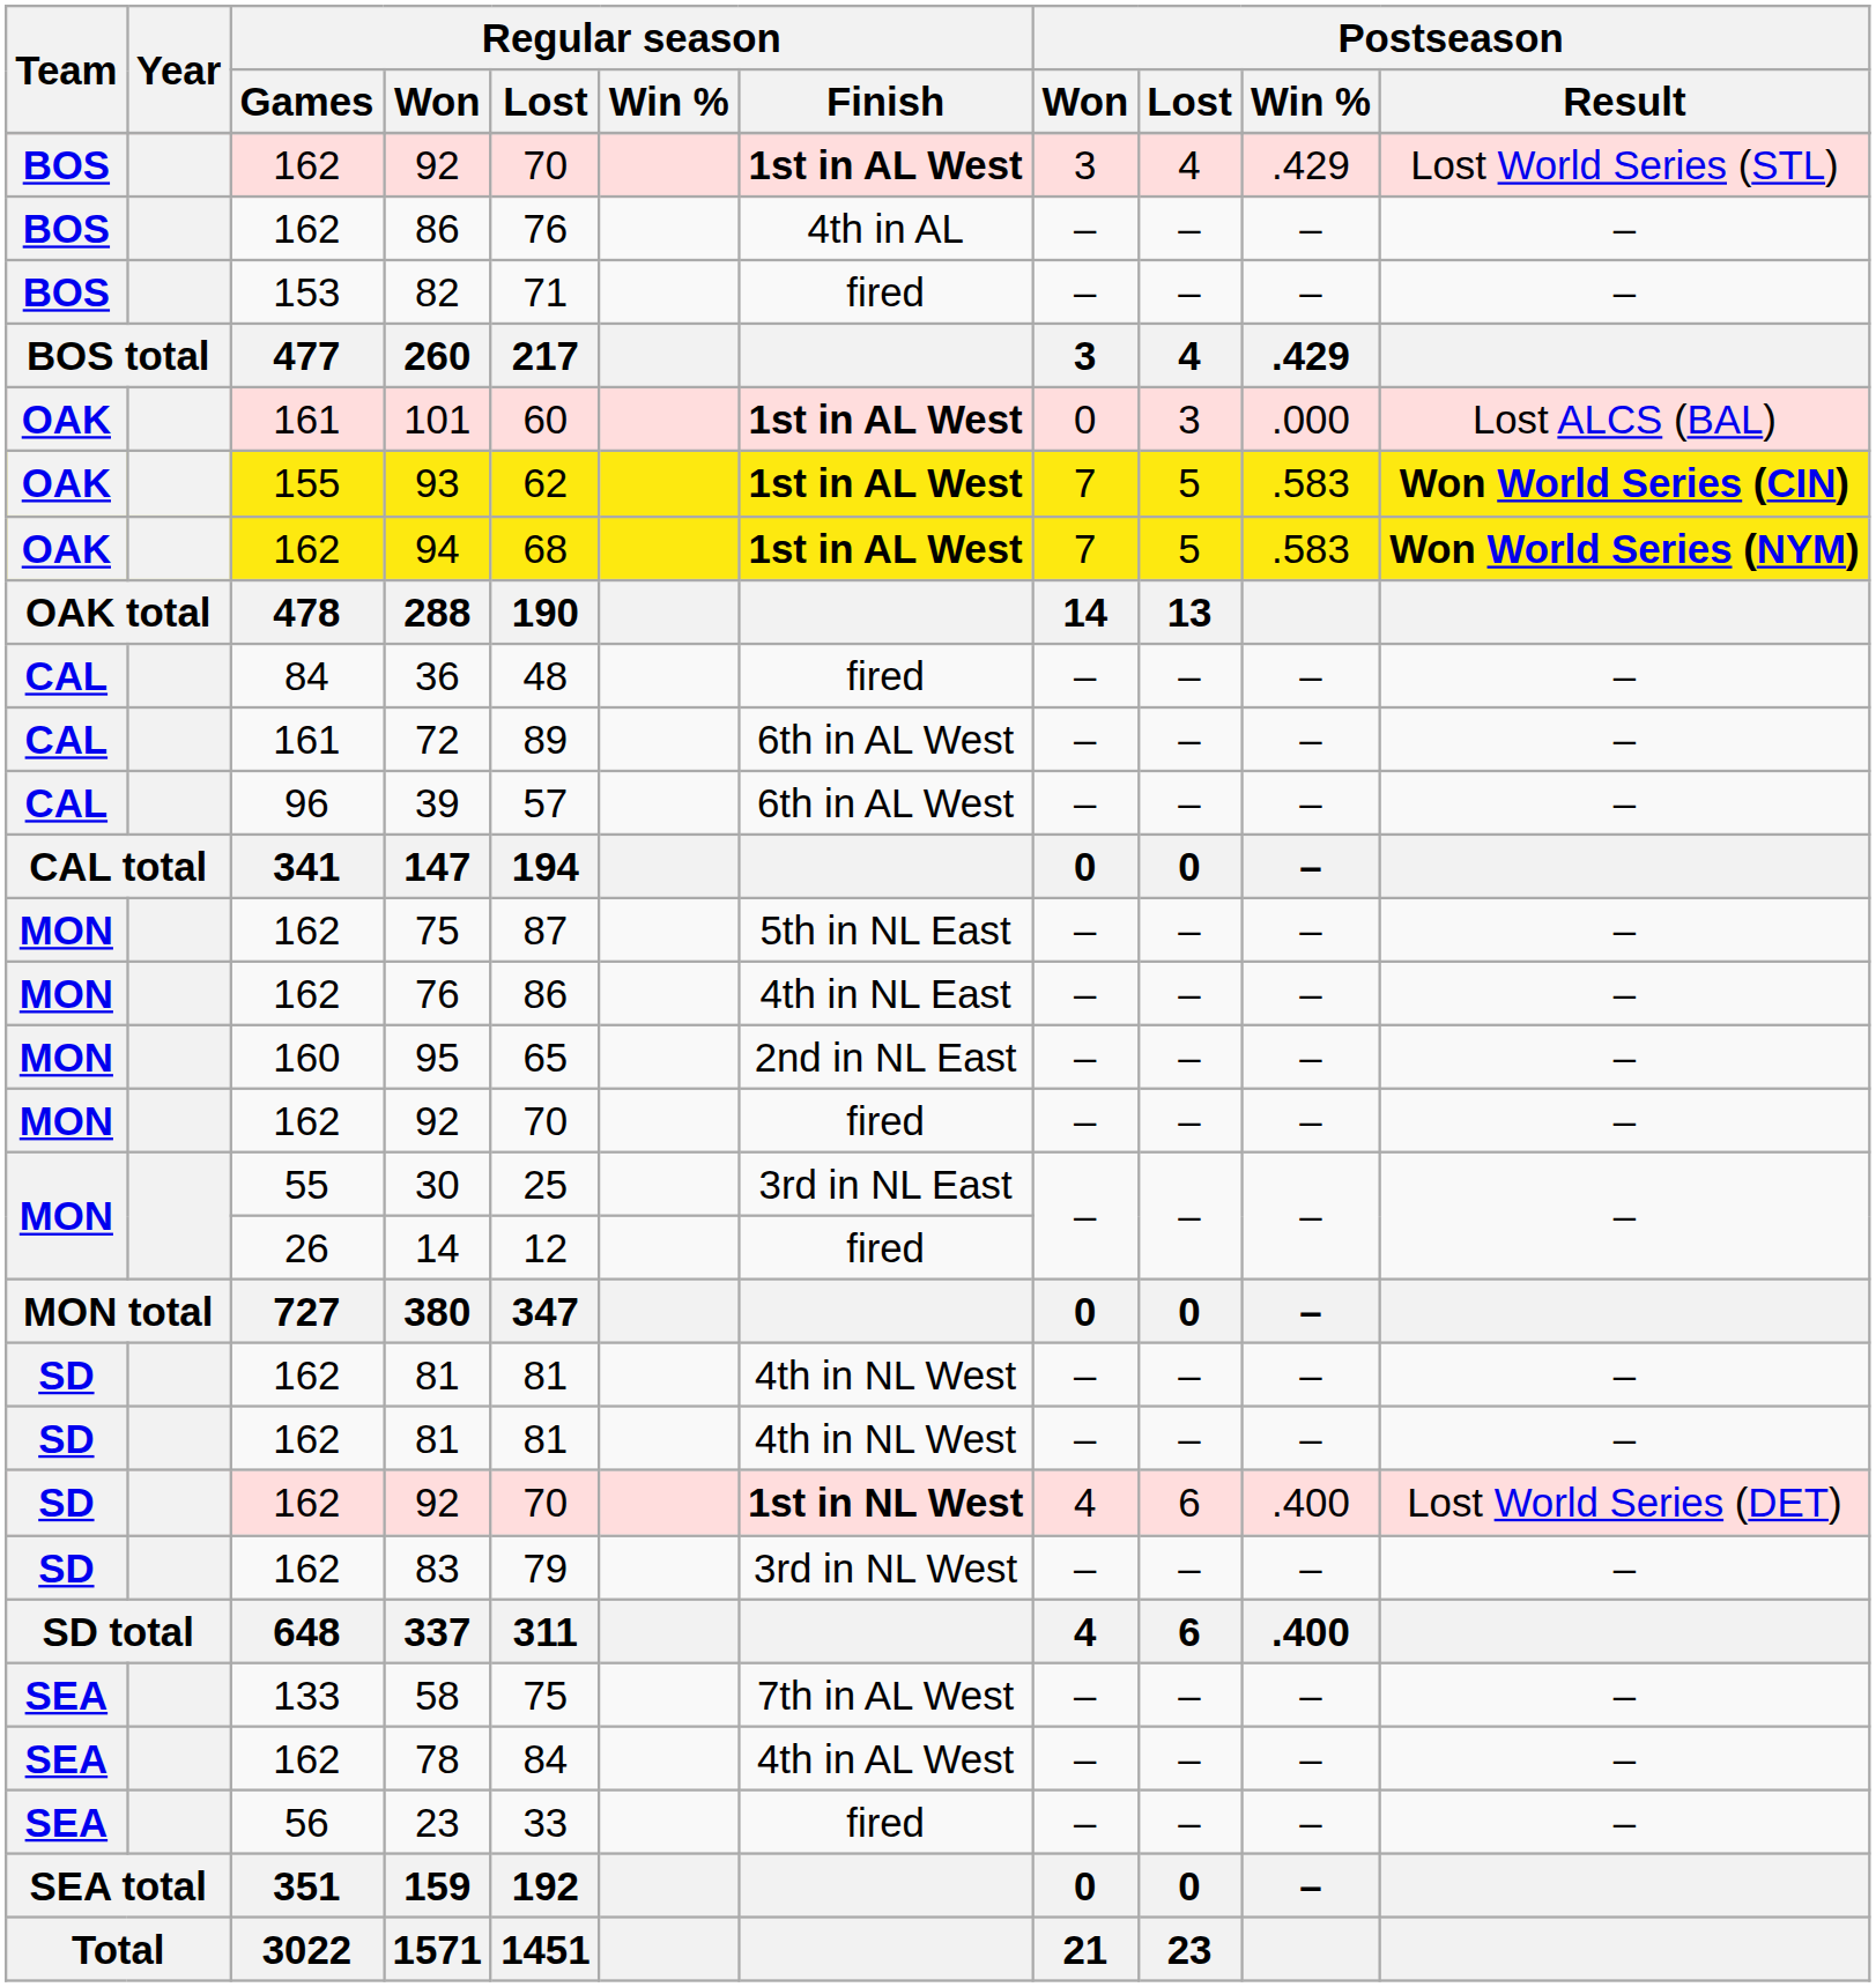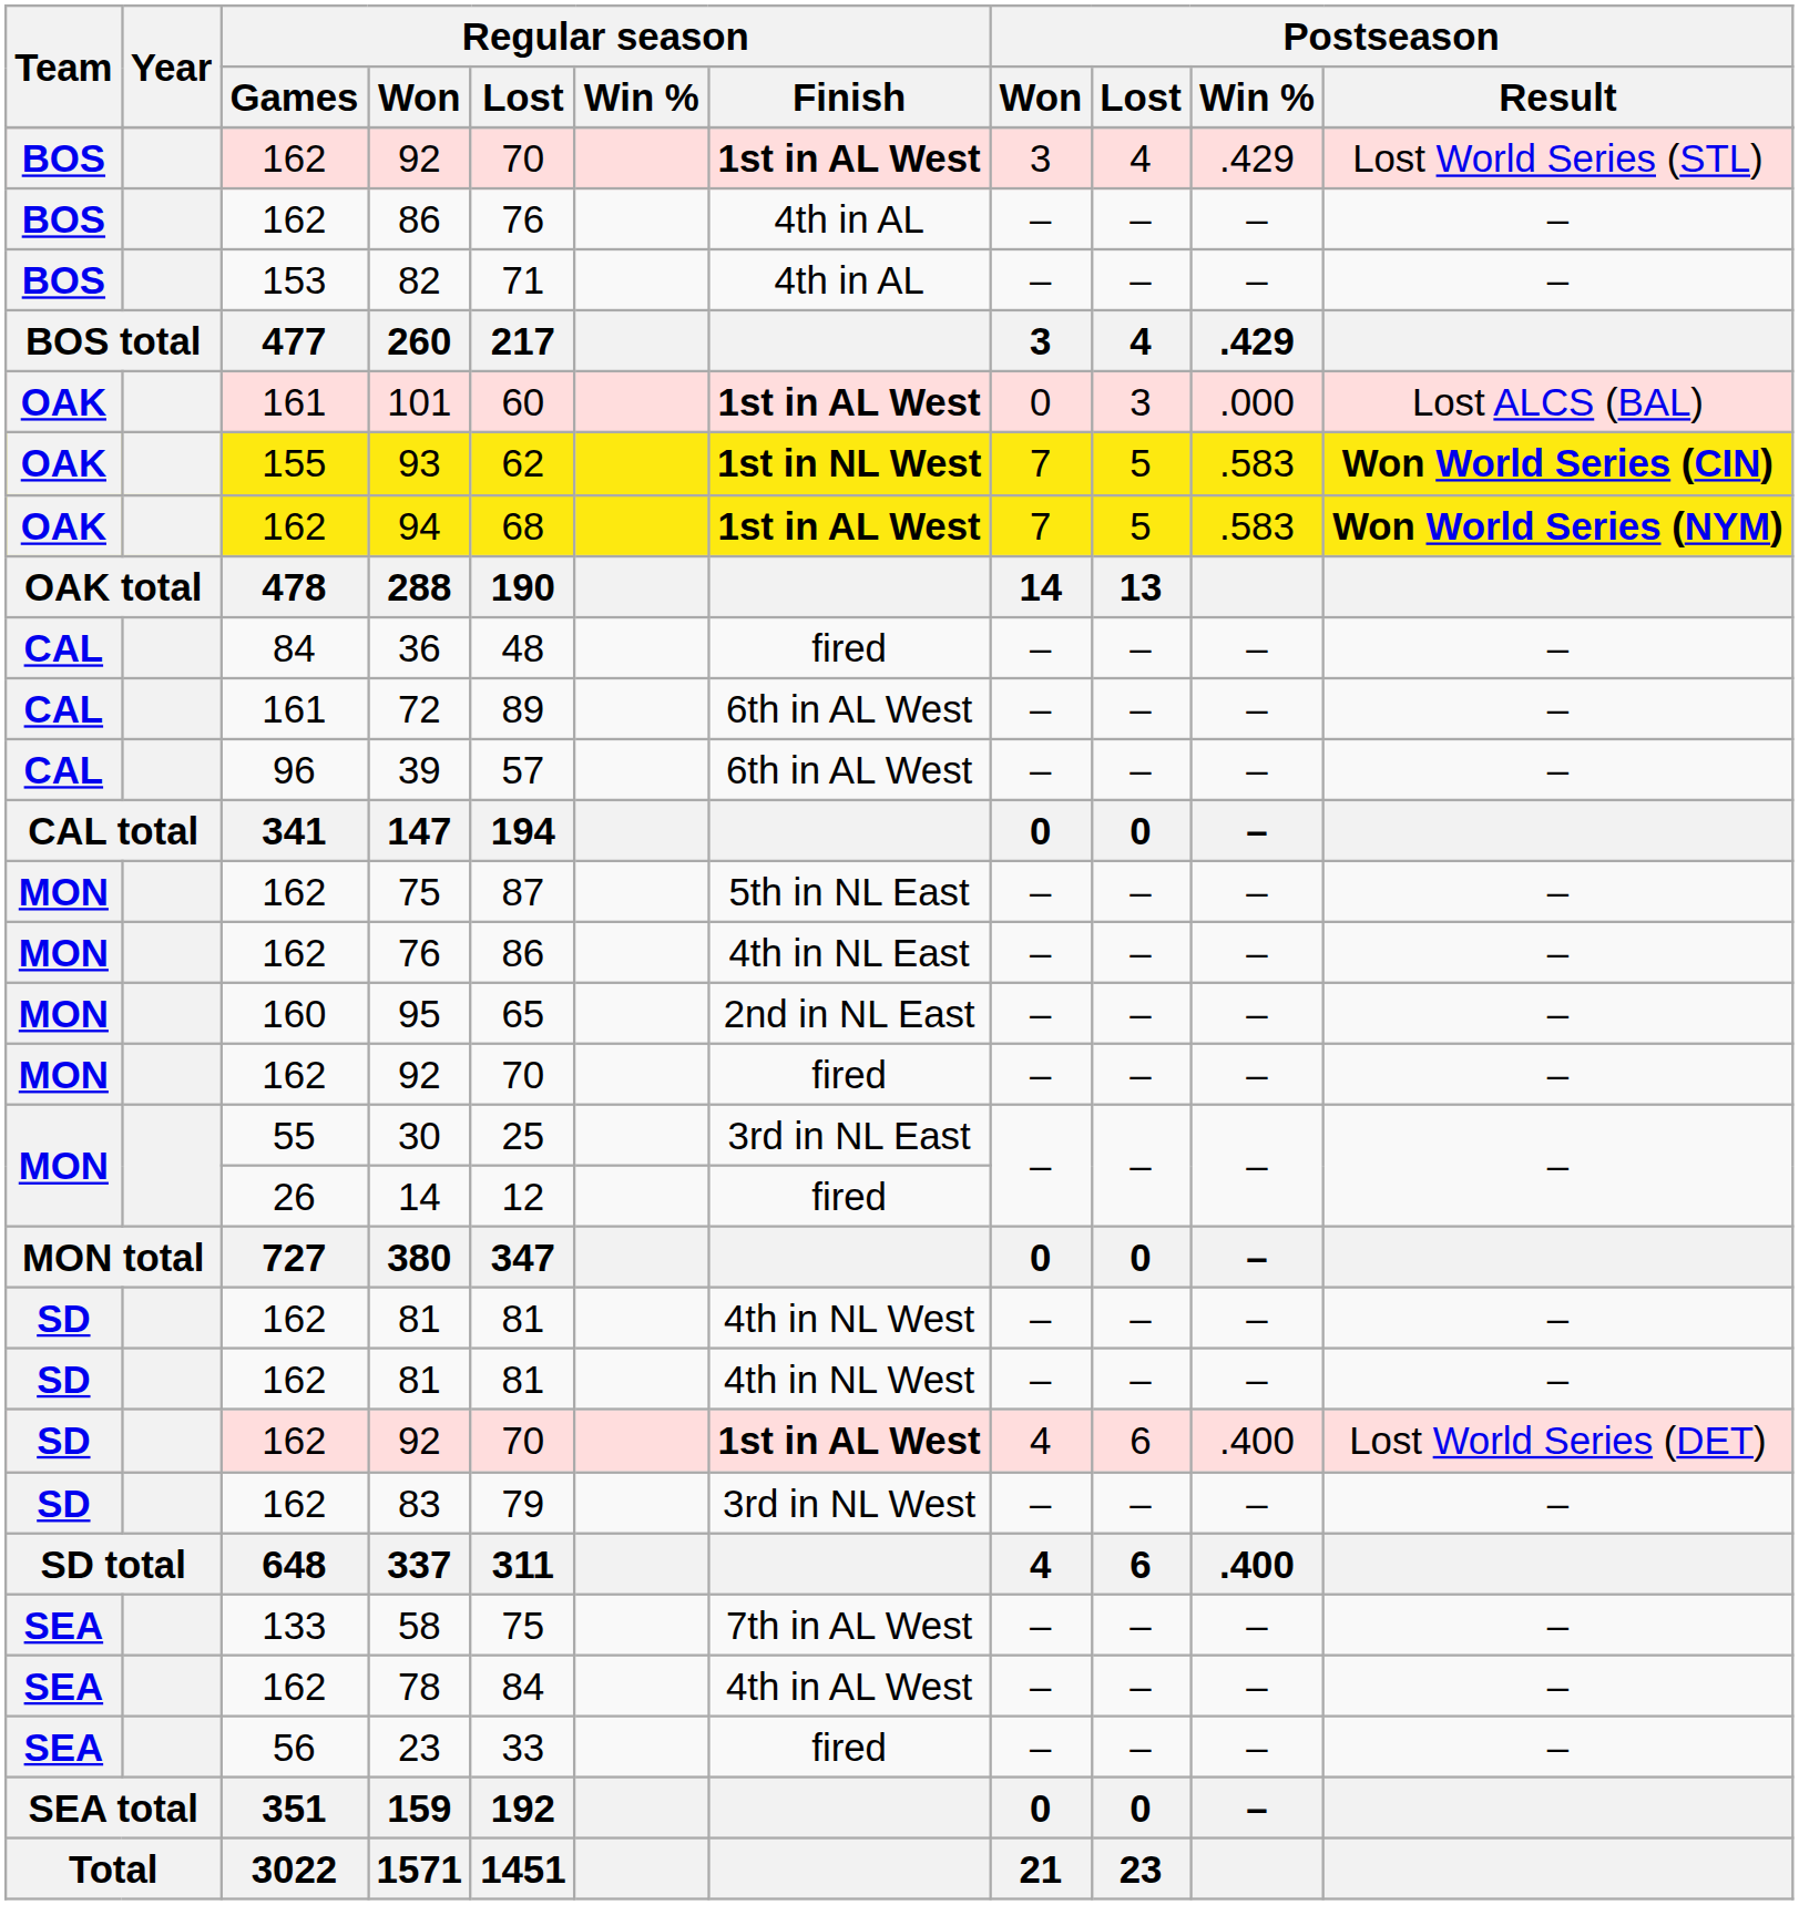82 | Regular season / Finish: fired -> 4th in AL
93 | Regular season / Finish: 1st in AL West -> 1st in NL West
SD / 92 | Regular season / Finish: 1st in NL West -> 1st in AL West
